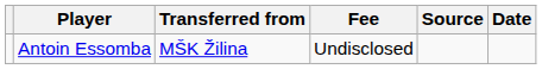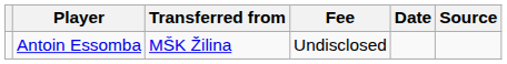columns swapped: Date <-> Source
